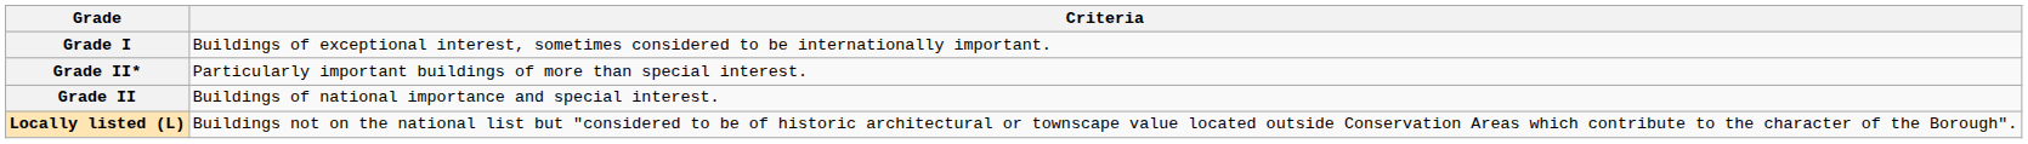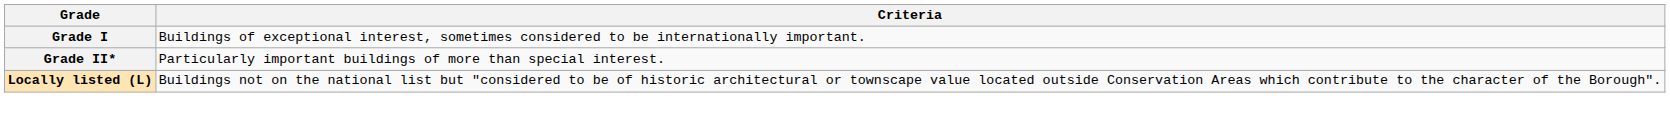- row: Grade II | Buildings of national importance and special interest.
